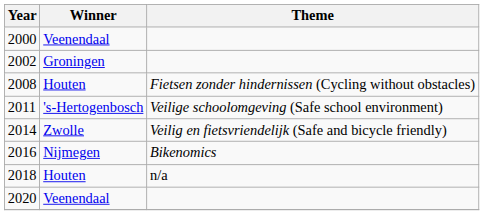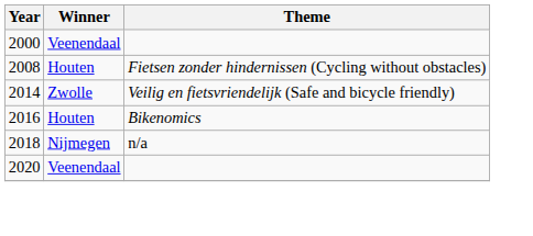- row: 2002 | Groningen
- row: 2011 | 's-Hertogenbosch | Veilige schoolomgeving (Safe school environment)
2016 | Winner: Nijmegen -> Houten
2018 | Winner: Houten -> Nijmegen
